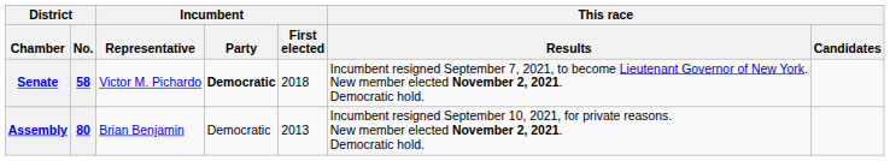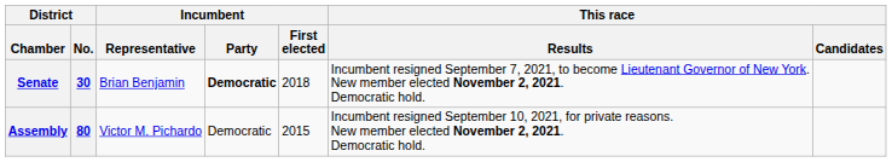Senate | District / No.: 58 -> 30
Senate | Incumbent / Representative: Victor M. Pichardo -> Brian Benjamin
Assembly | Incumbent / Representative: Brian Benjamin -> Victor M. Pichardo
Assembly | Incumbent / First elected: 2013 -> 2015
